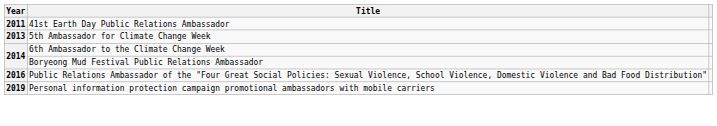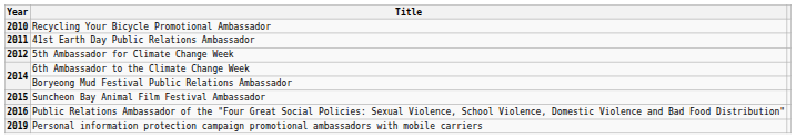+ row: 2010 | Recycling Your Bicycle Promotional Ambassador
5th Ambassador for Climate Change Week | Year: 2013 -> 2012
+ row: 2015 | Suncheon Bay Animal Film Festival Ambassador
